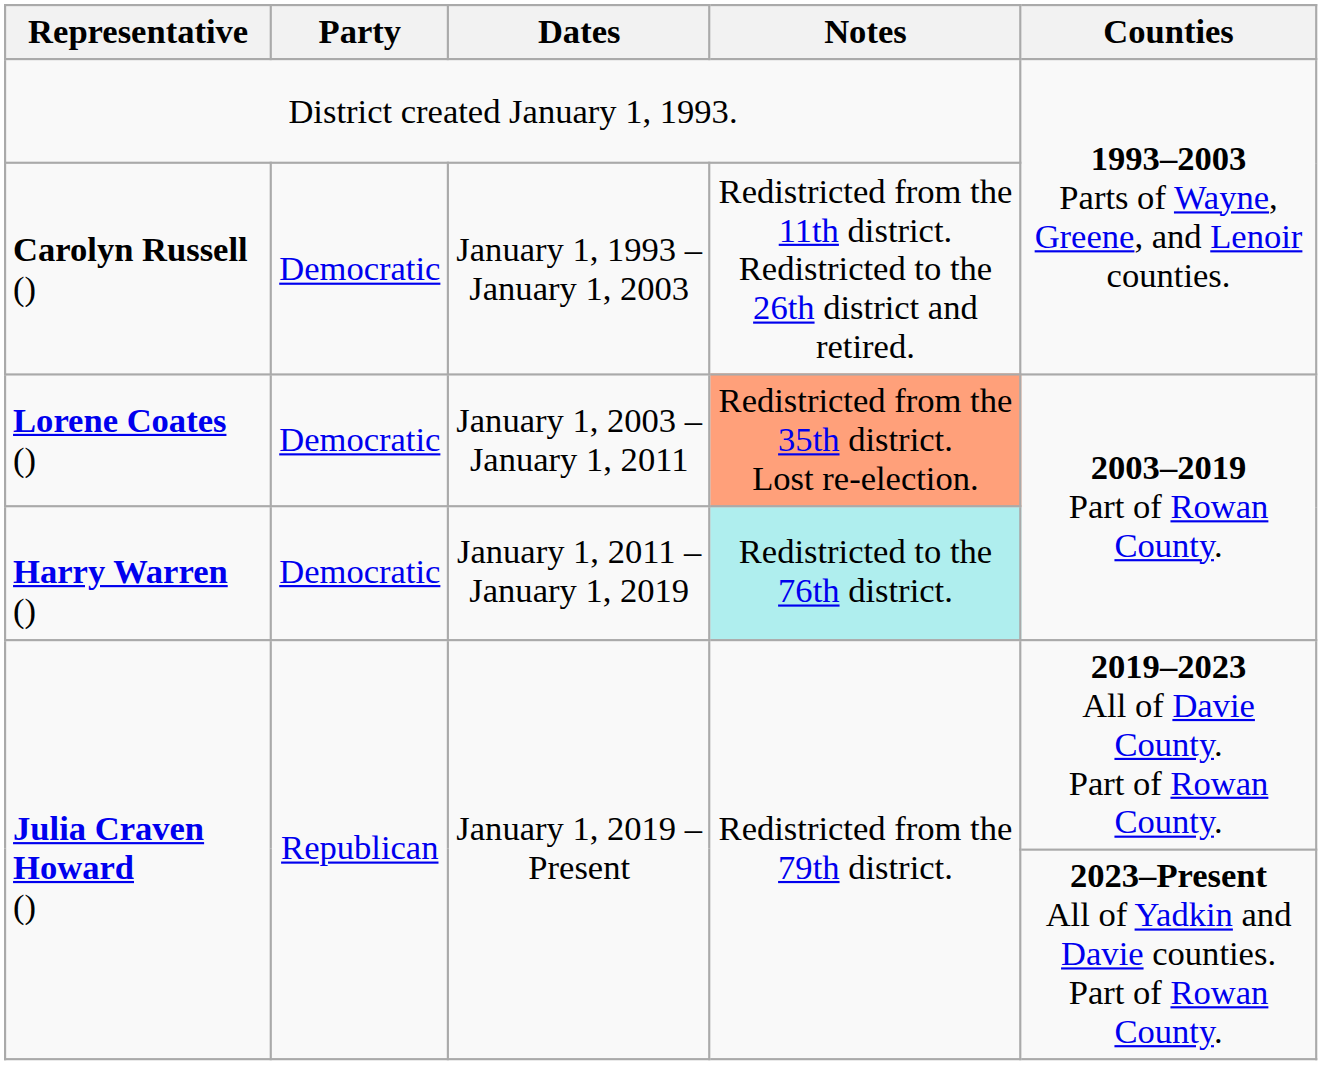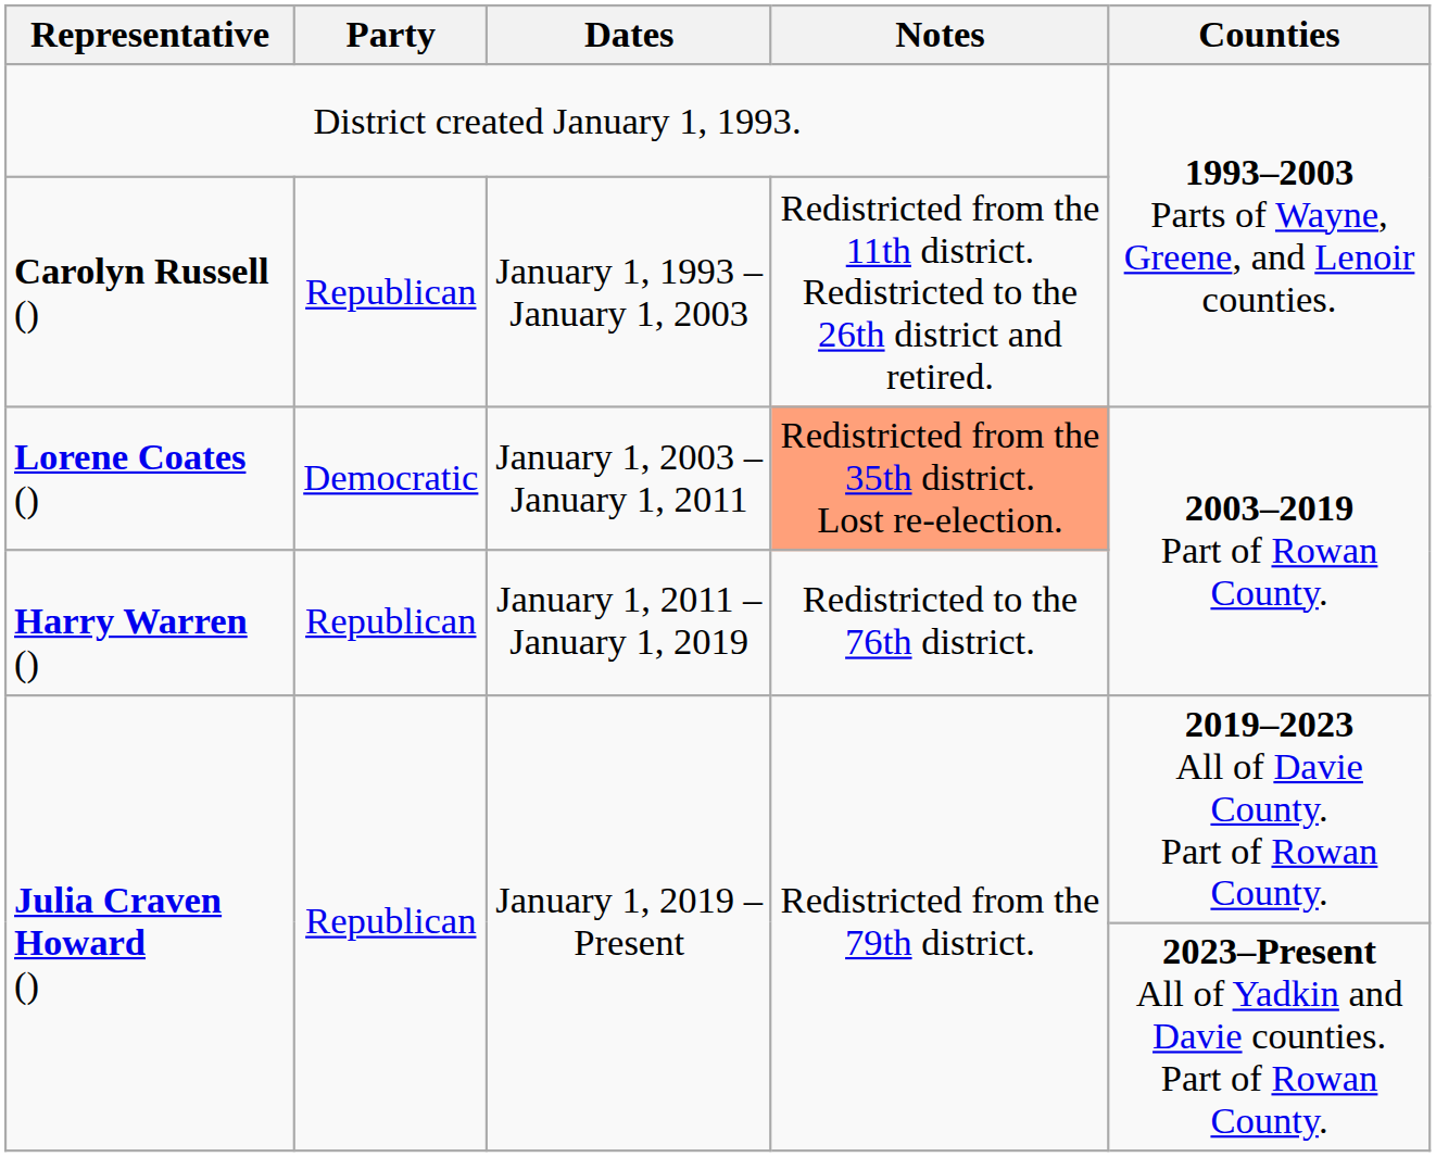Carolyn Russell () | Party: Democratic -> Republican
Harry Warren () | Party: Democratic -> Republican
Harry Warren () | Notes: paleturquoise background -> no background
